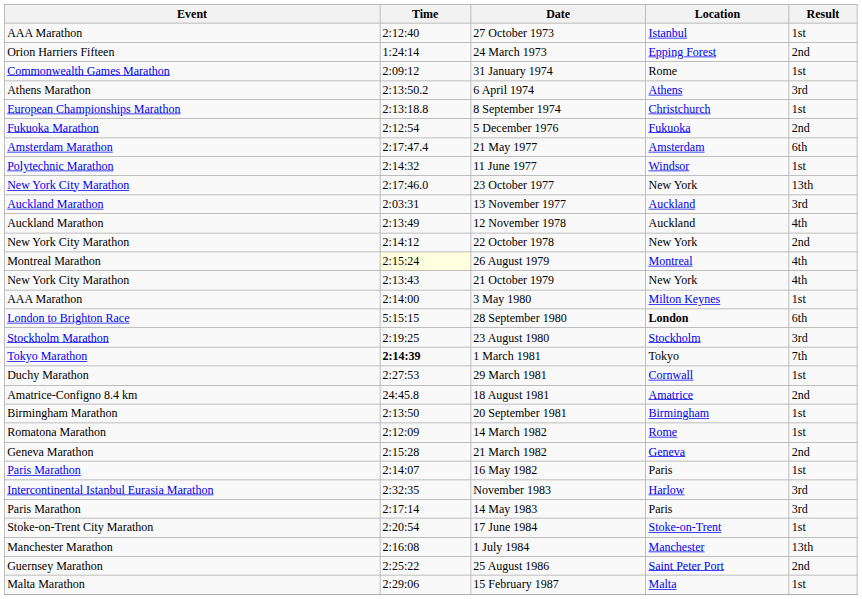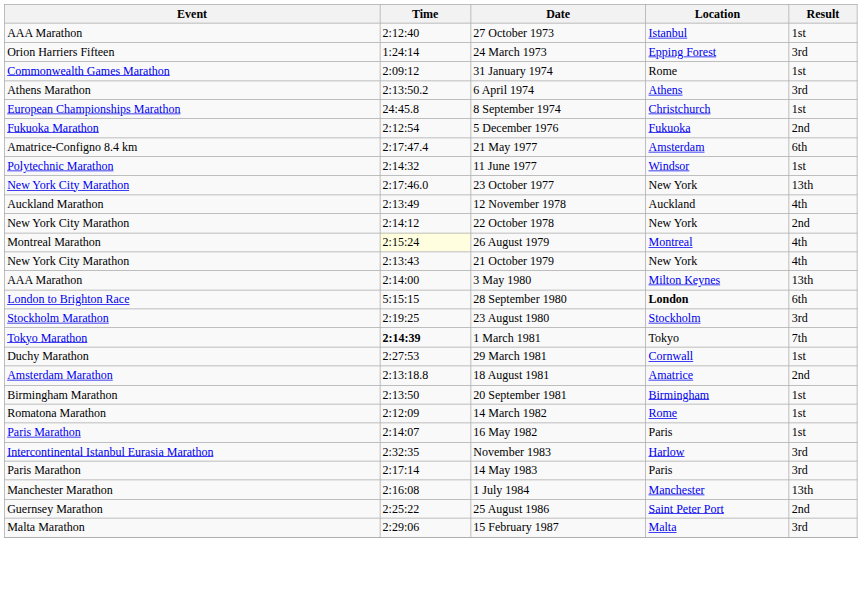24 March 1973 | Result: 2nd -> 3rd
8 September 1974 | Time: 2:13:18.8 -> 24:45.8
21 May 1977 | Event: Amsterdam Marathon -> Amatrice-Configno 8.4 km
- row: Auckland Marathon | 2:03:31 | 13 November 1977 | Auckland | 3rd
3 May 1980 | Result: 1st -> 13th
18 August 1981 | Event: Amatrice-Configno 8.4 km -> Amsterdam Marathon
18 August 1981 | Time: 24:45.8 -> 2:13:18.8
- row: Geneva Marathon | 2:15:28 | 21 March 1982 | Geneva | 2nd
- row: Stoke-on-Trent City Marathon | 2:20:54 | 17 June 1984 | Stoke-on-Trent | 1st
15 February 1987 | Result: 1st -> 3rd
